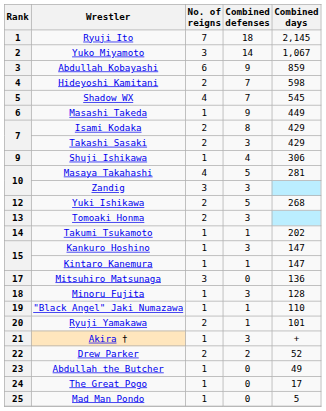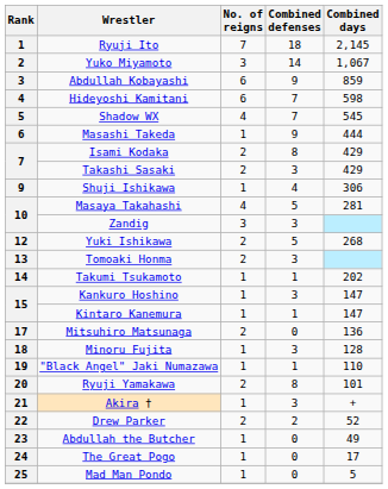Hideyoshi Kamitani | No. of reigns: 2 -> 6
Masashi Takeda | Combined days: 449 -> 444
Mitsuhiro Matsunaga | No. of reigns: 3 -> 2
Ryuji Yamakawa | Combined defenses: 1 -> 8
